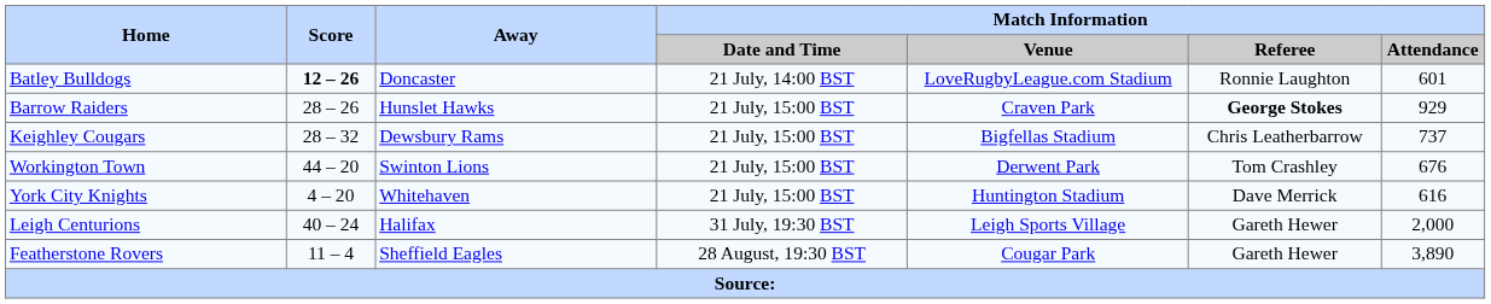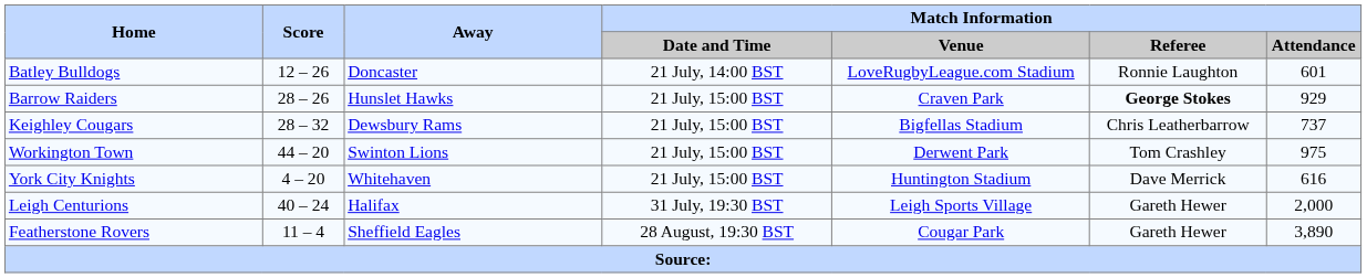Batley Bulldogs | Score: bold -> normal
Workington Town | Match Information / Attendance: 676 -> 975
